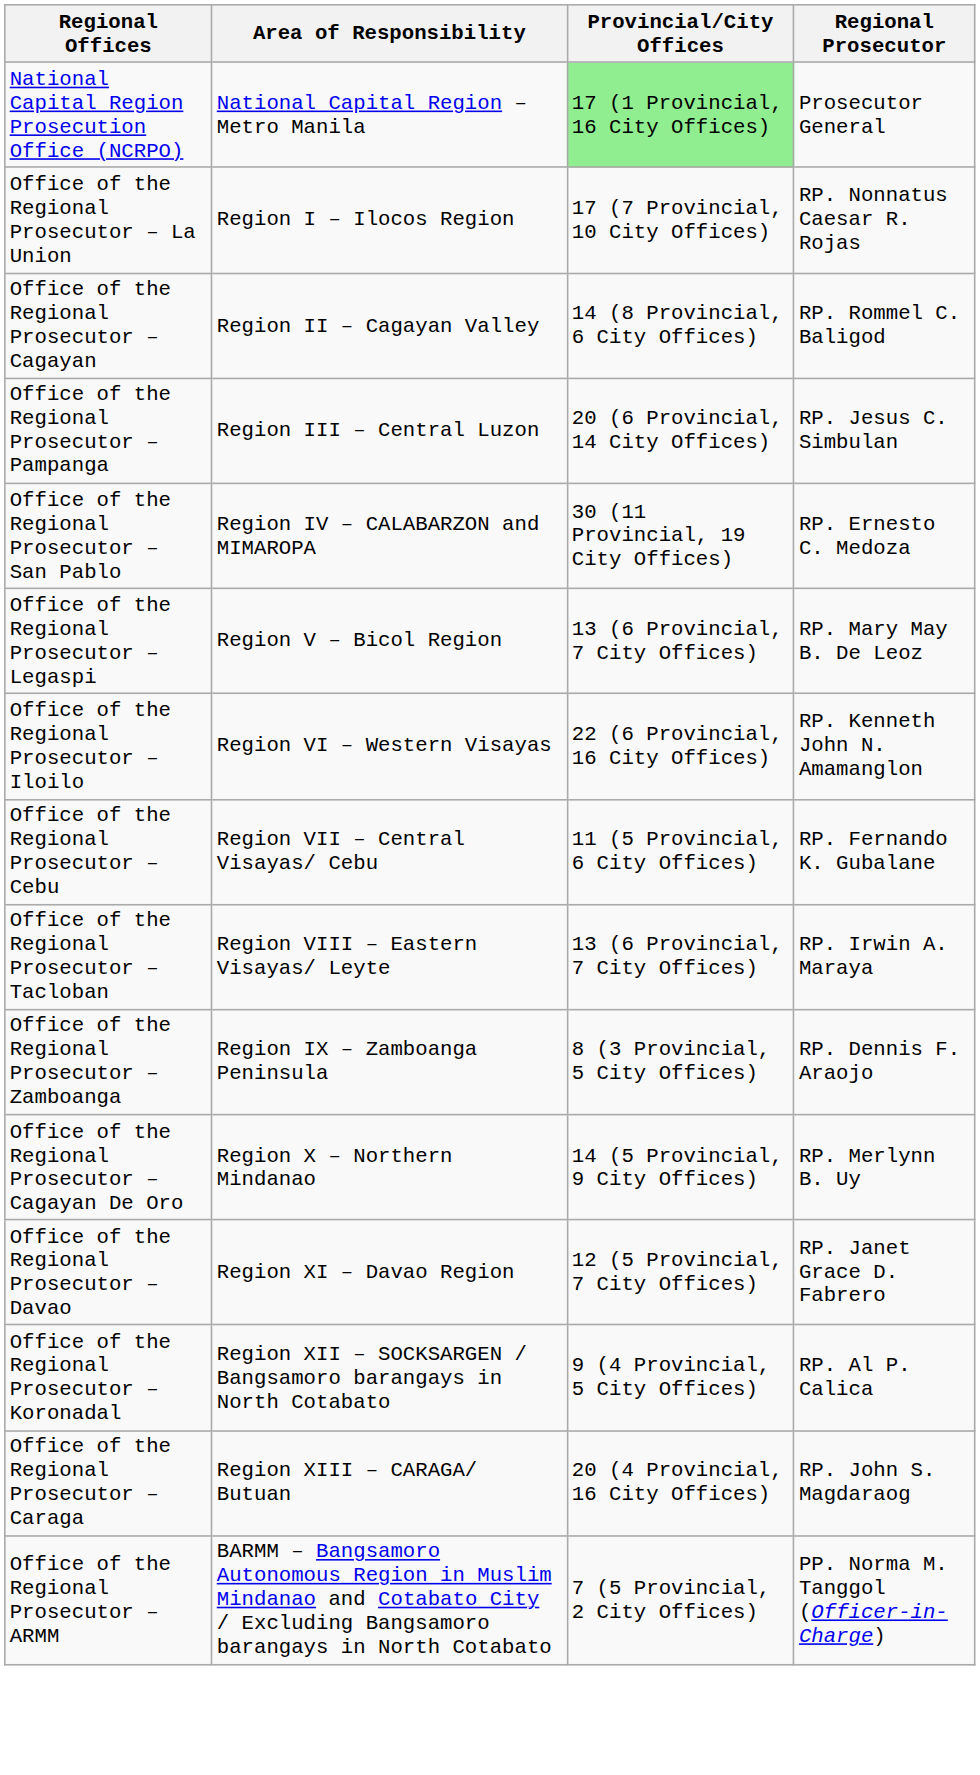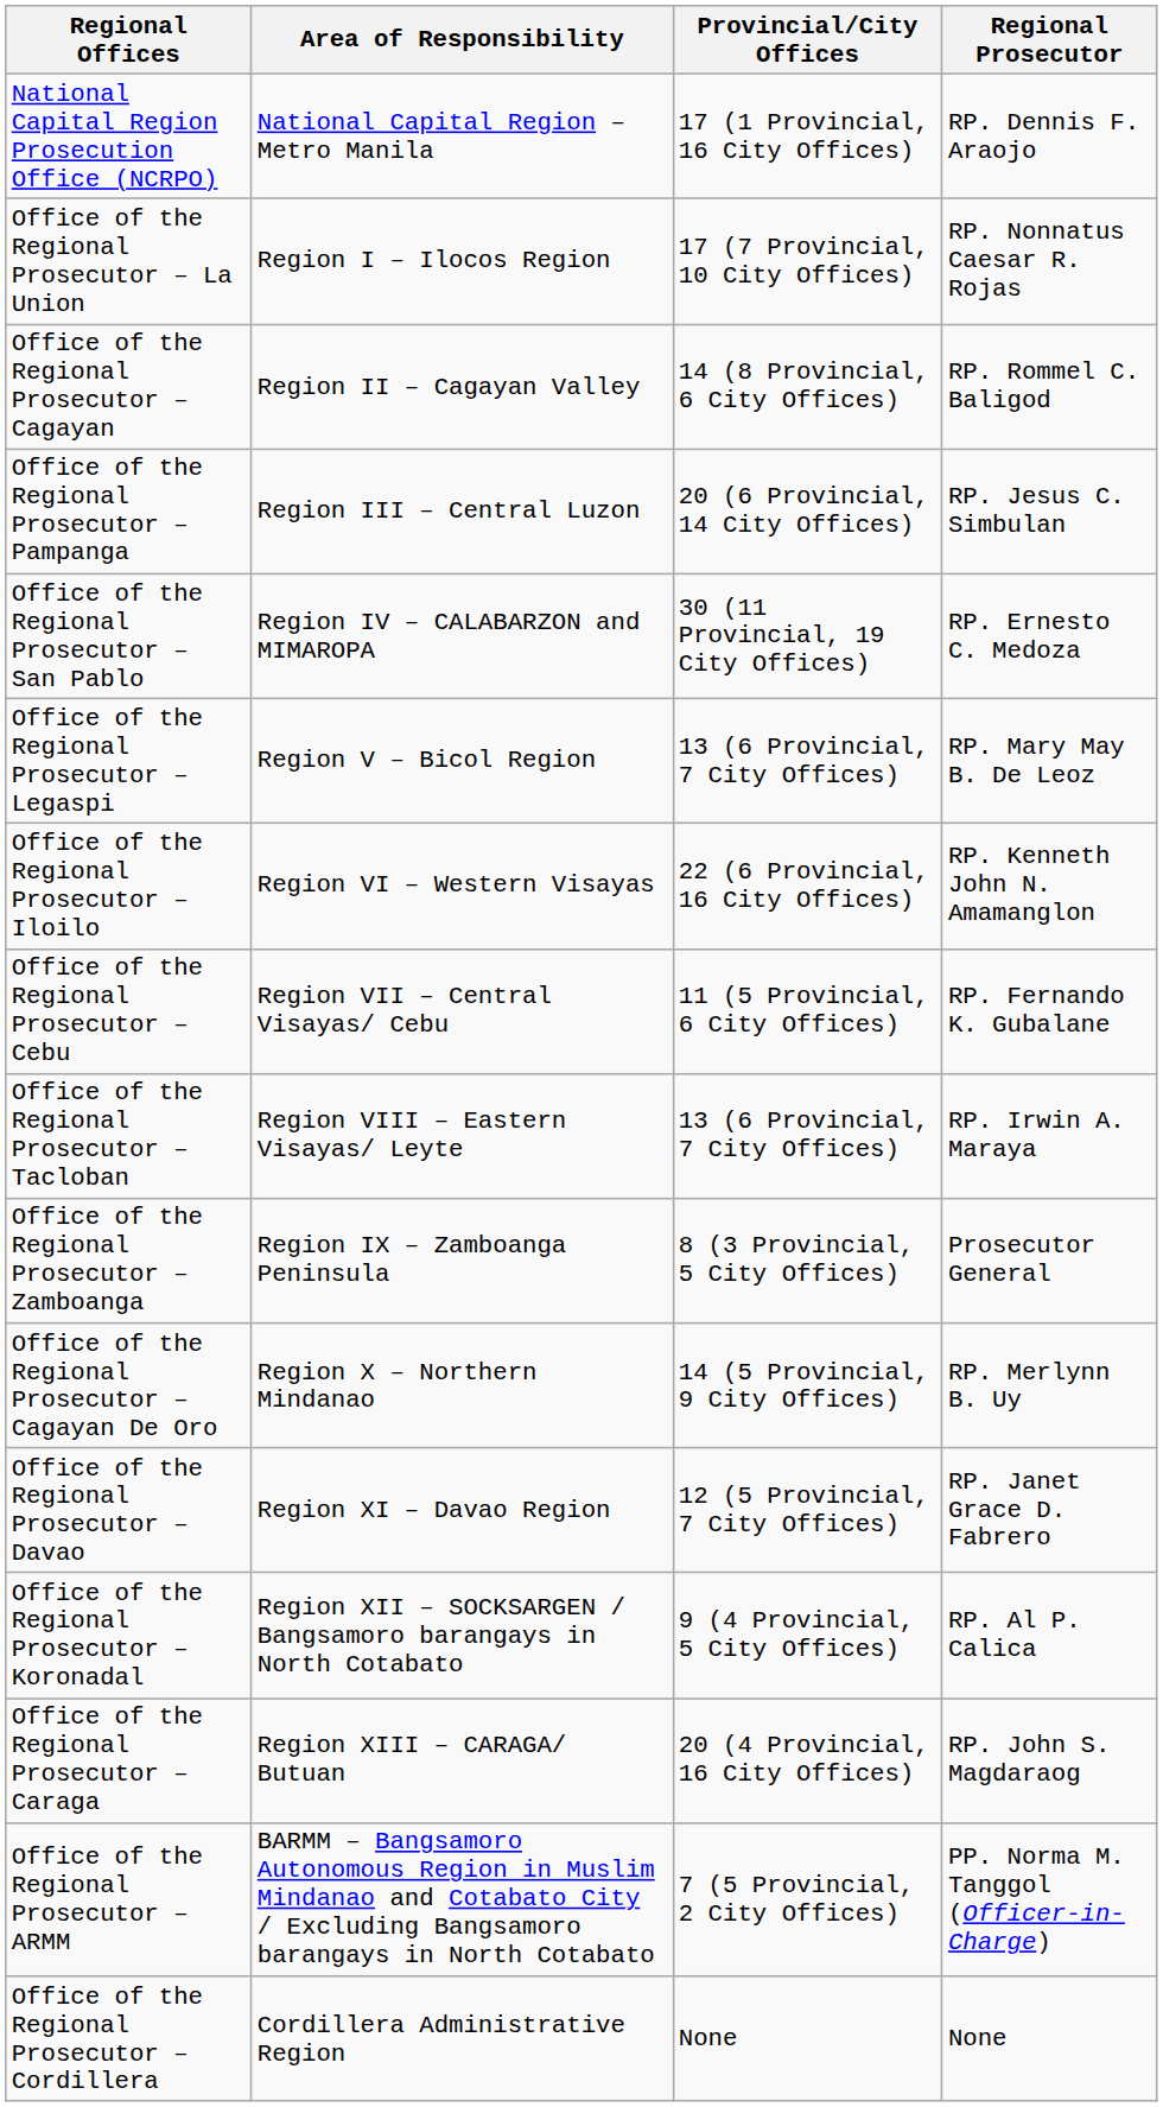National Capital Region Prosecution Office (NCRPO) | Provincial/City Offices: lightgreen background -> no background
National Capital Region Prosecution Office (NCRPO) | Regional Prosecutor: Prosecutor General -> RP. Dennis F. Araojo
Office of the Regional Prosecutor – Zamboanga | Regional Prosecutor: RP. Dennis F. Araojo -> Prosecutor General
+ row: Office of the Regional Prosecutor – Cordillera | Cordillera Administrative Region | None | None
